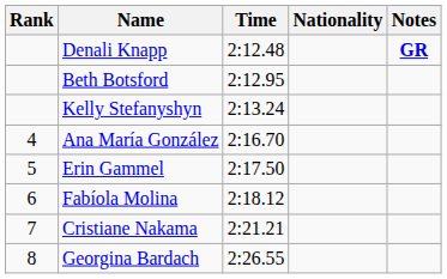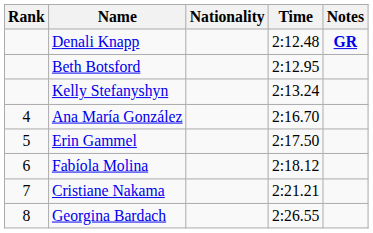columns swapped: Nationality <-> Time
